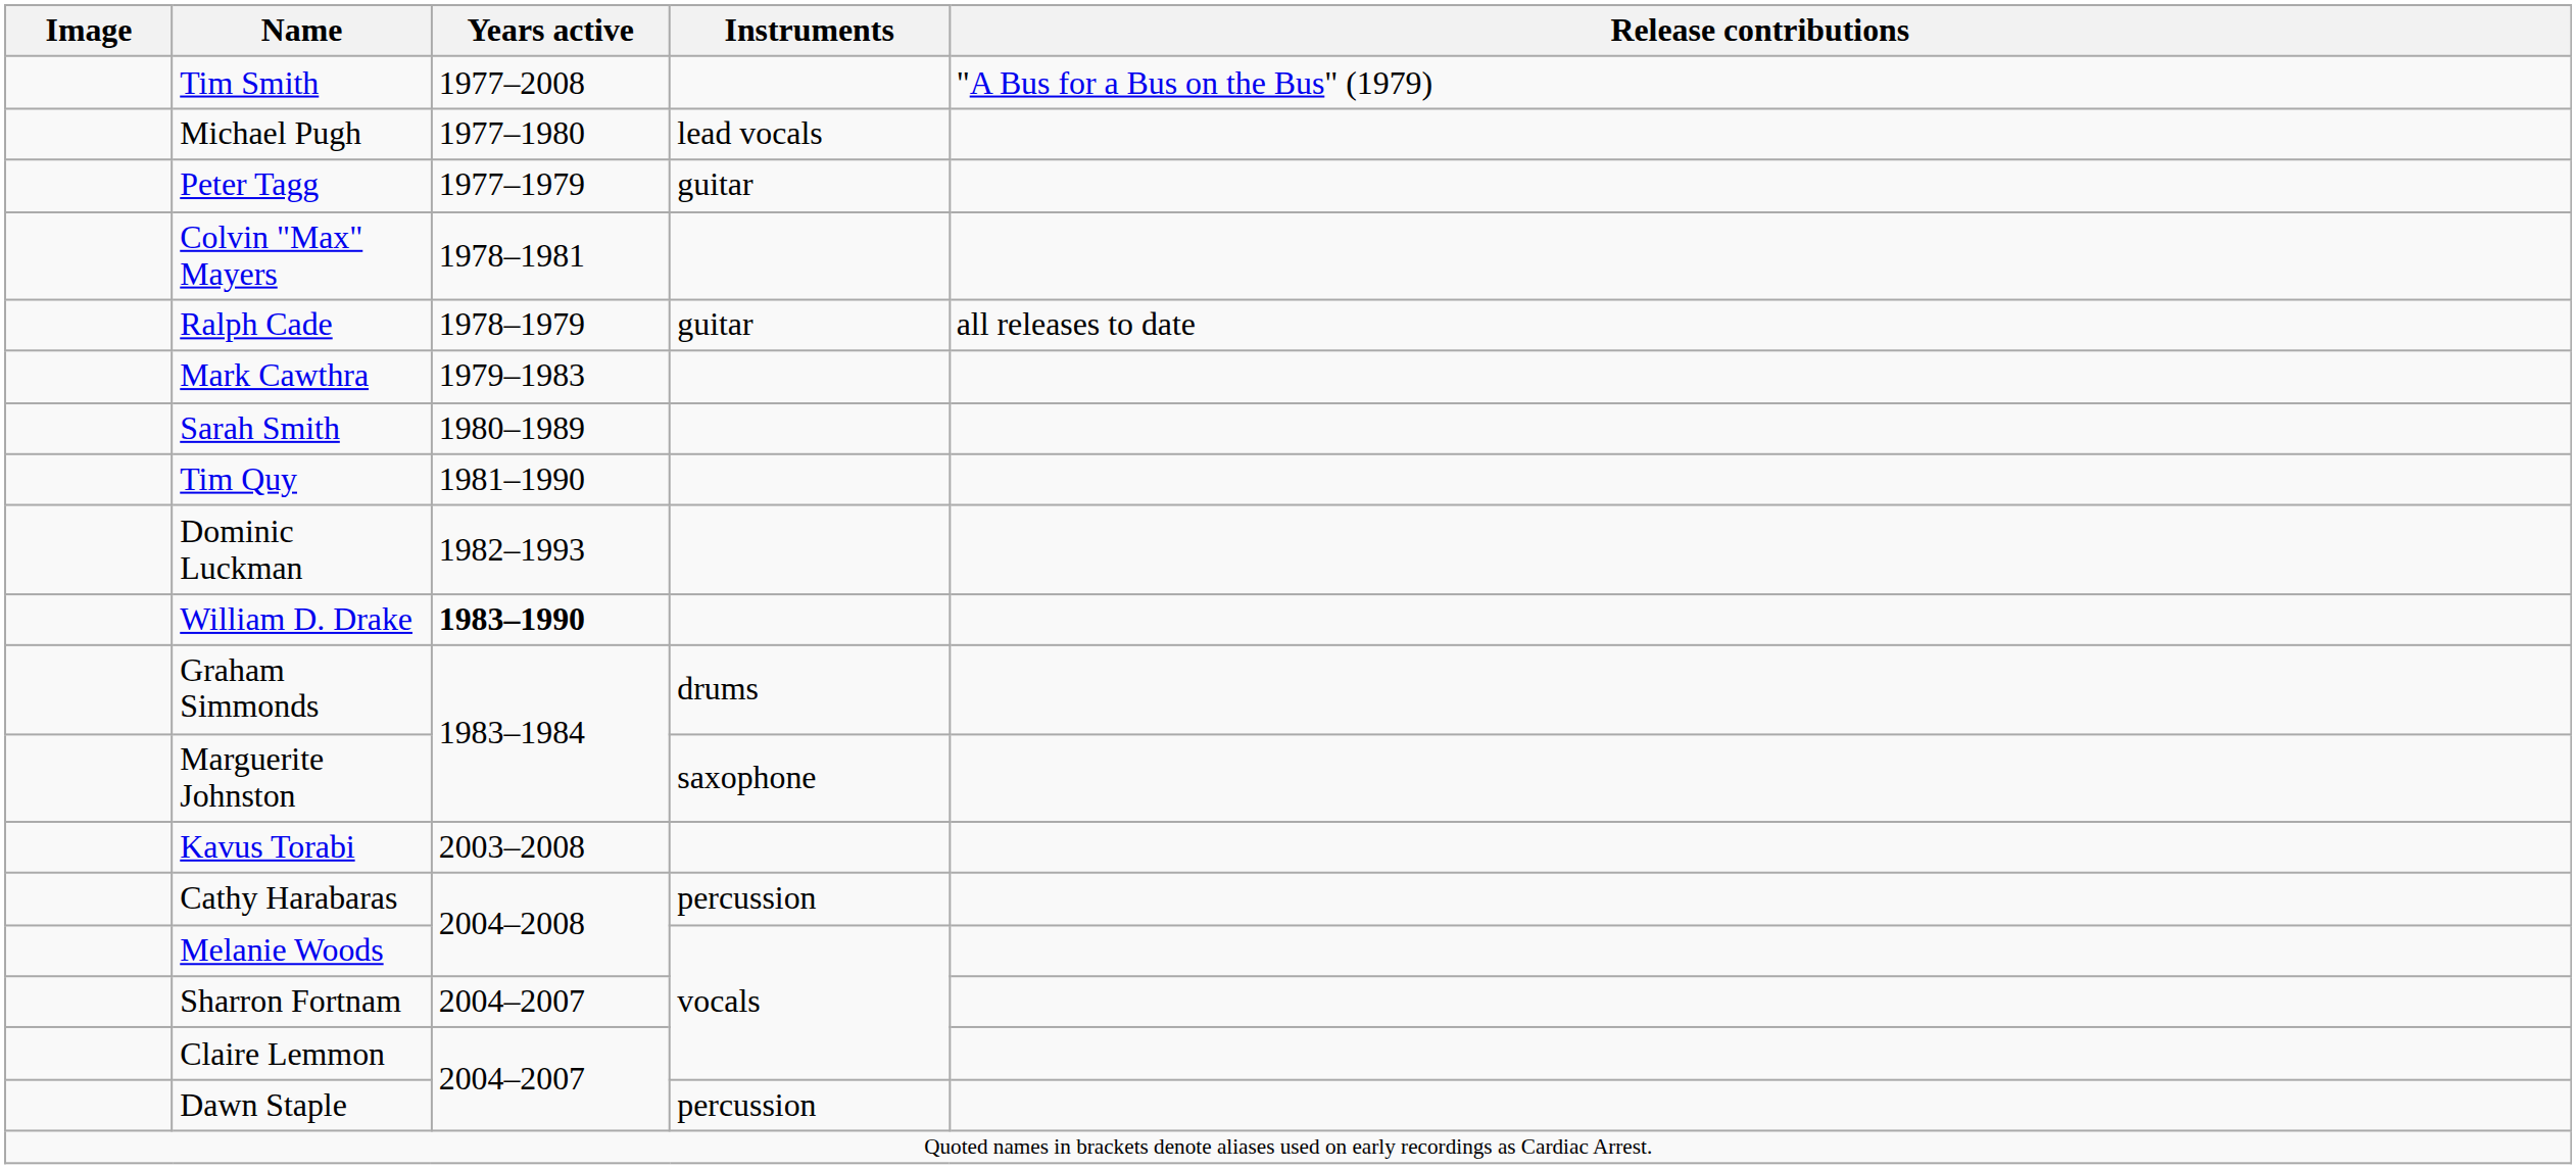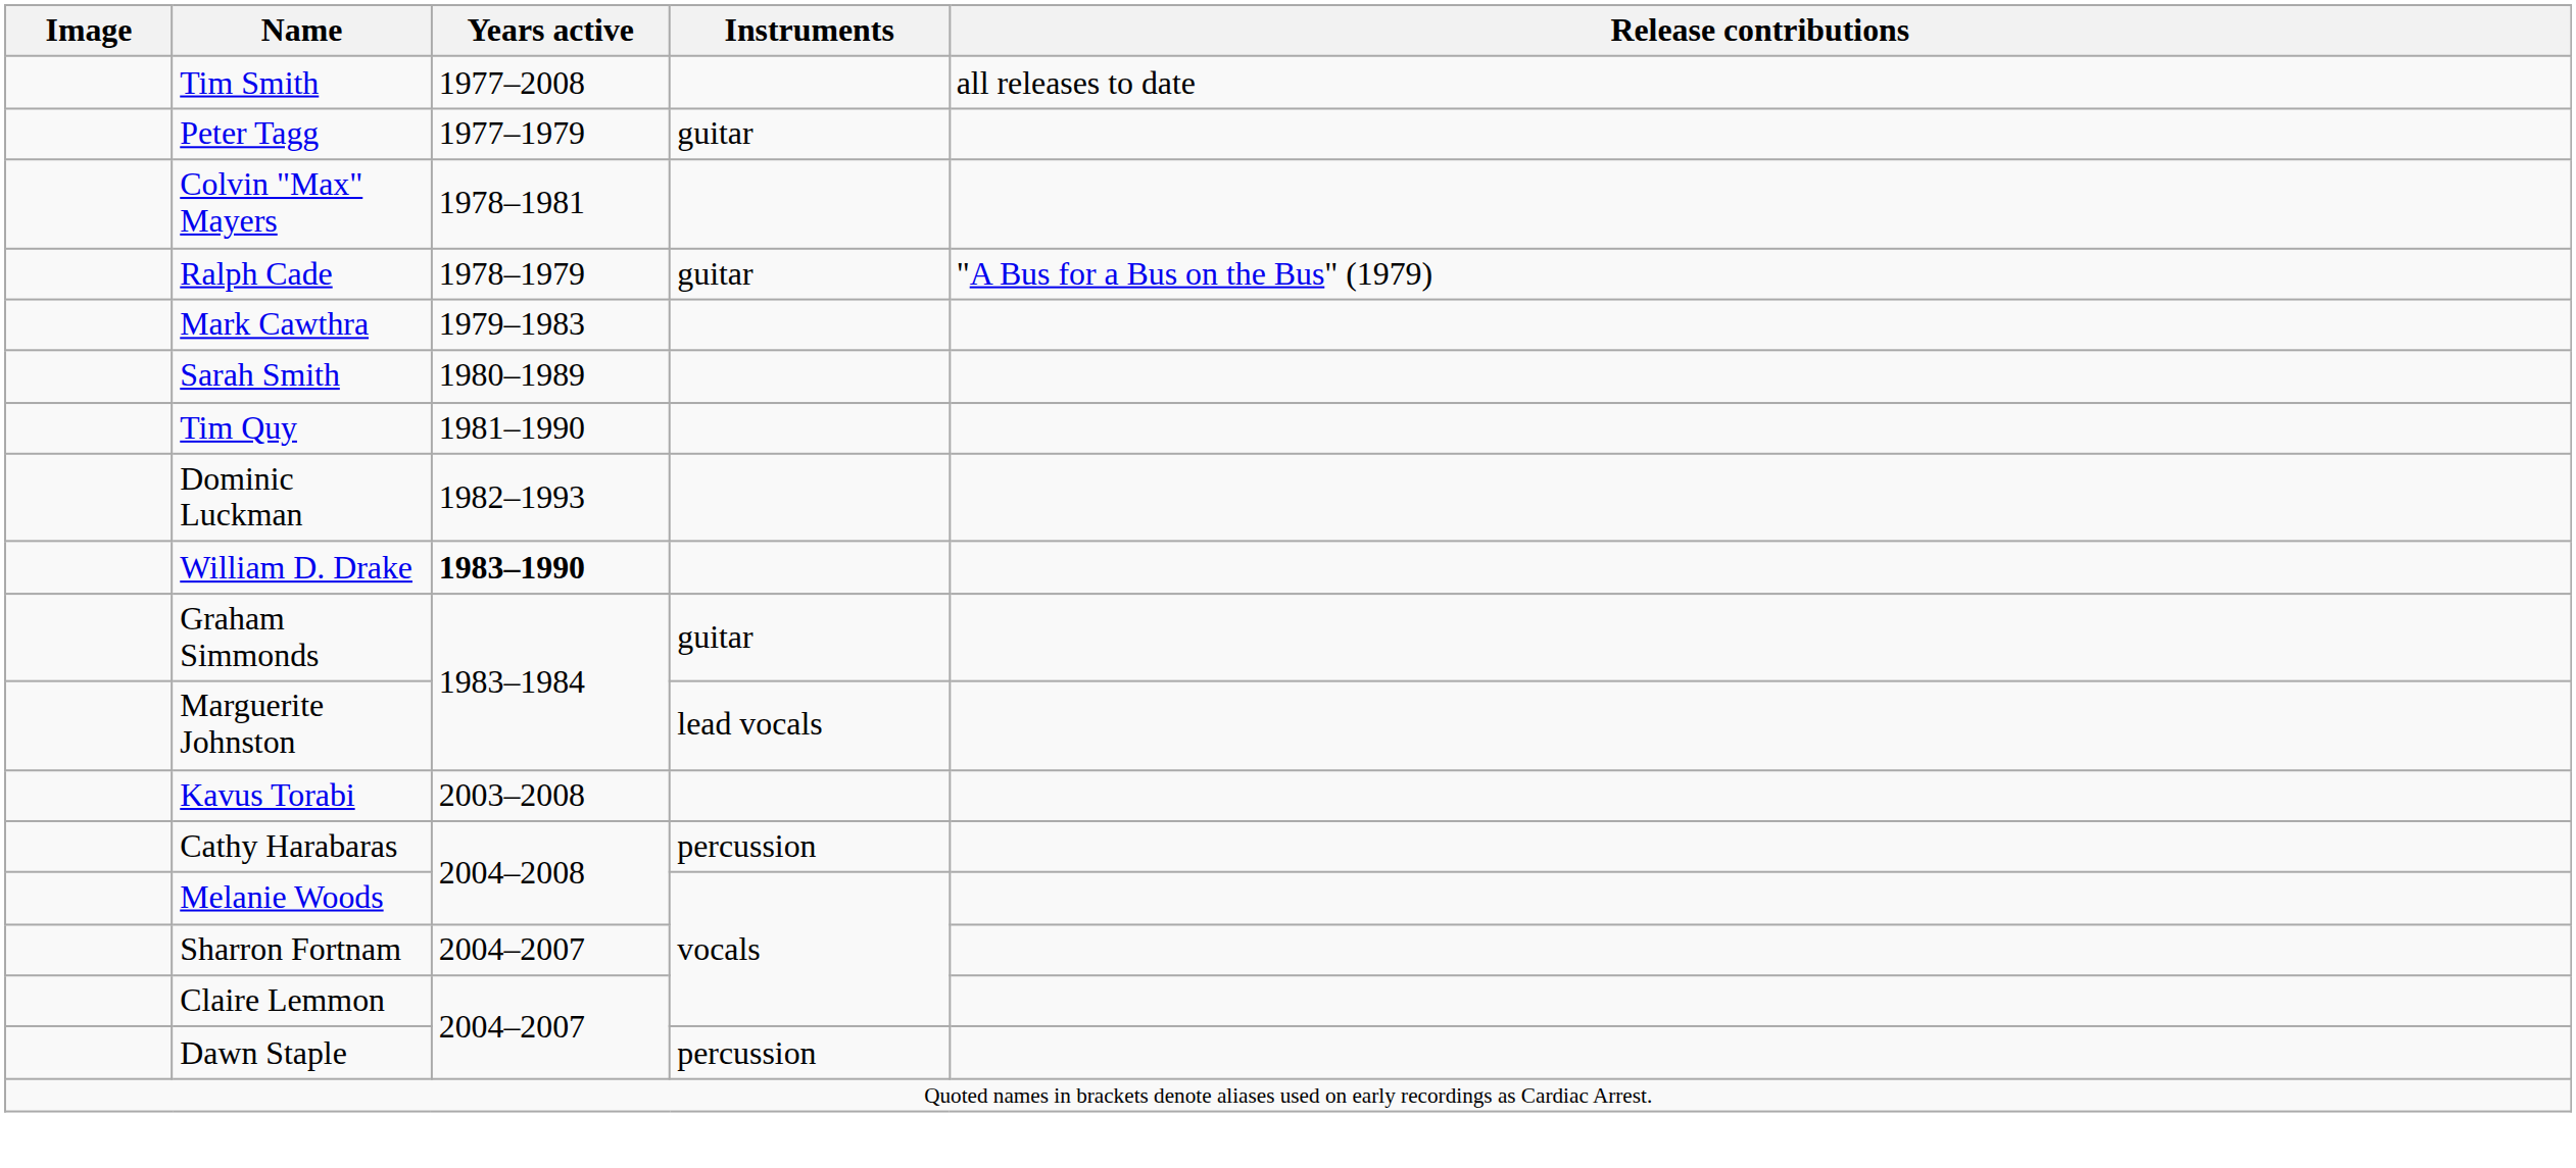Tim Smith | Release contributions: "A Bus for a Bus on the Bus" (1979) -> all releases to date
- row: Michael Pugh | 1977–1980 | lead vocals
Ralph Cade | Release contributions: all releases to date -> "A Bus for a Bus on the Bus" (1979)
Graham Simmonds | Instruments: drums -> guitar
Marguerite Johnston | Instruments: saxophone -> lead vocals
